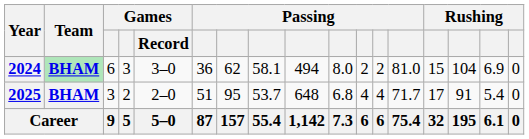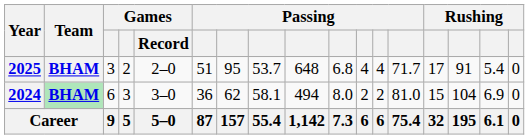rows swapped: 2024 <-> 2025
